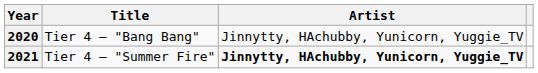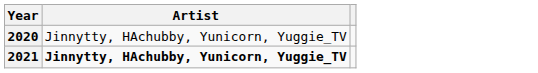- column: Title | Tier 4 – "Bang Bang" | Tier 4 – "Summer Fire"
